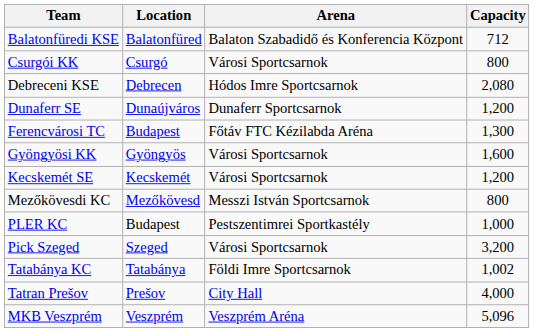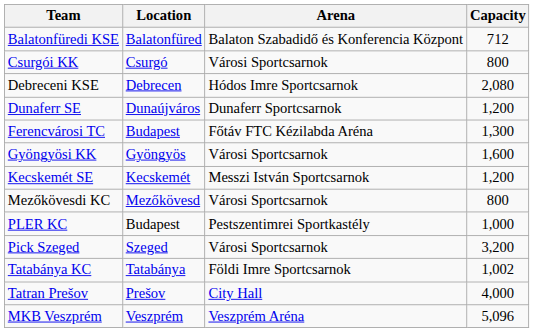Kecskemét SE | Arena: Városi Sportcsarnok -> Messzi István Sportcsarnok
Mezőkövesdi KC | Arena: Messzi István Sportcsarnok -> Városi Sportcsarnok
